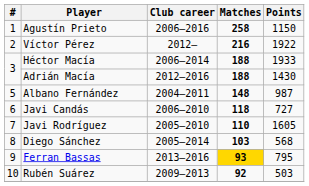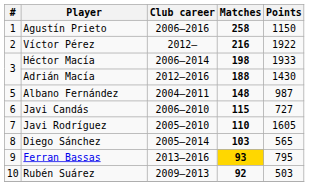Héctor Macía | Matches: 188 -> 198
Javi Candás | Matches: 118 -> 115
Diego Sánchez | Points: 568 -> 565
